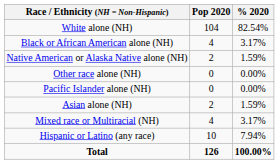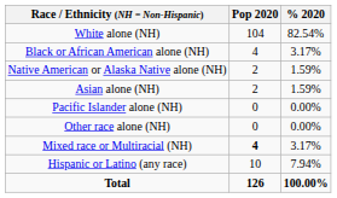rows swapped: Asian alone (NH) <-> Other race alone (NH)
Mixed race or Multiracial (NH) | Pop 2020: normal -> bold
